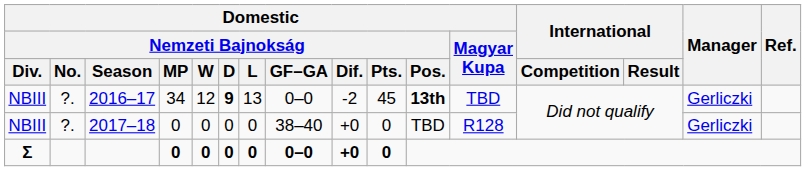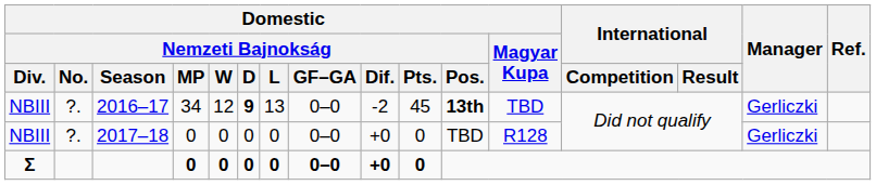2017–18 | Domestic / Nemzeti Bajnokság / GF–GA: 38–40 -> 0–0
